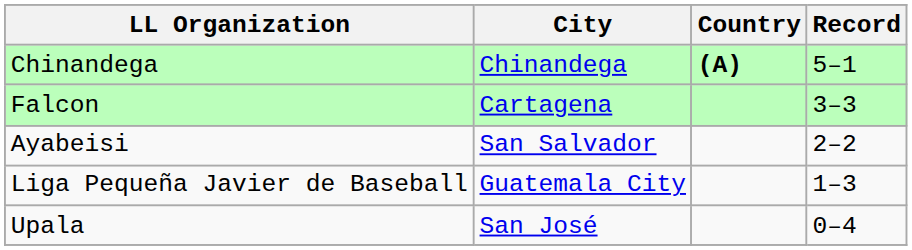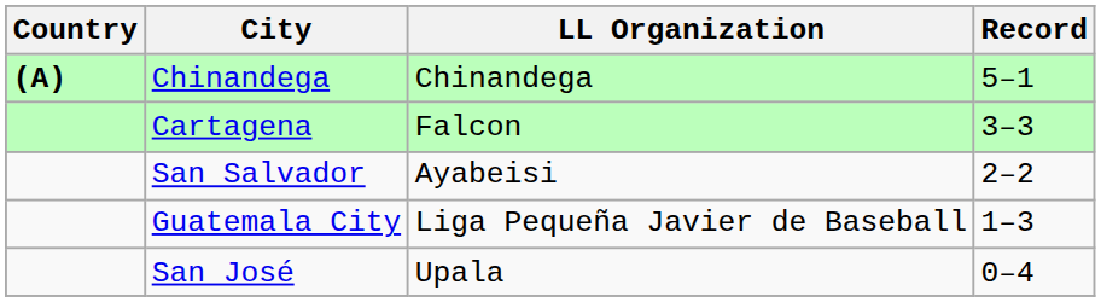columns swapped: Country <-> LL Organization
